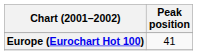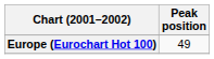Europe (Eurochart Hot 100) | Peak position: 41 -> 49
